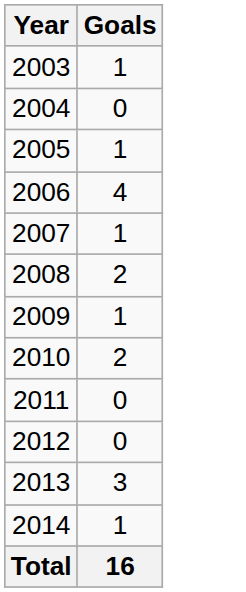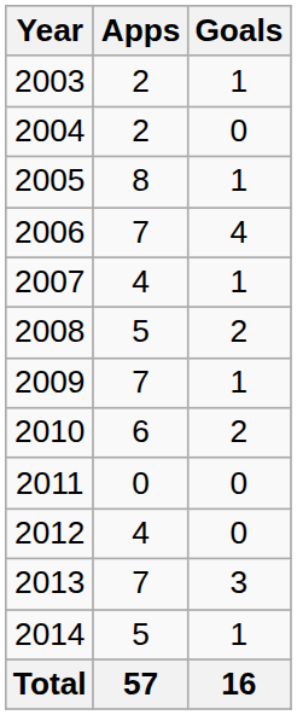+ column: Apps | 2 | 2 | 8 | 7 | 4 | 5 | 7 | 6 | 0 | 4 | 7 | 5 | 57
